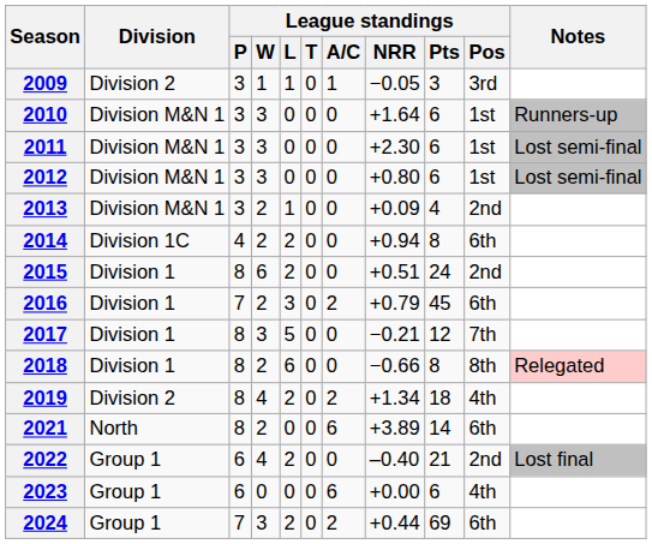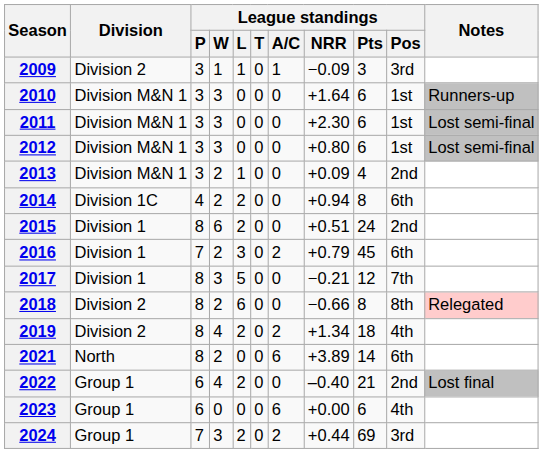2009 | League standings / NRR: −0.05 -> −0.09
2018 | Division: Division 1 -> Division 2
2024 | League standings / Pos: 6th -> 3rd
